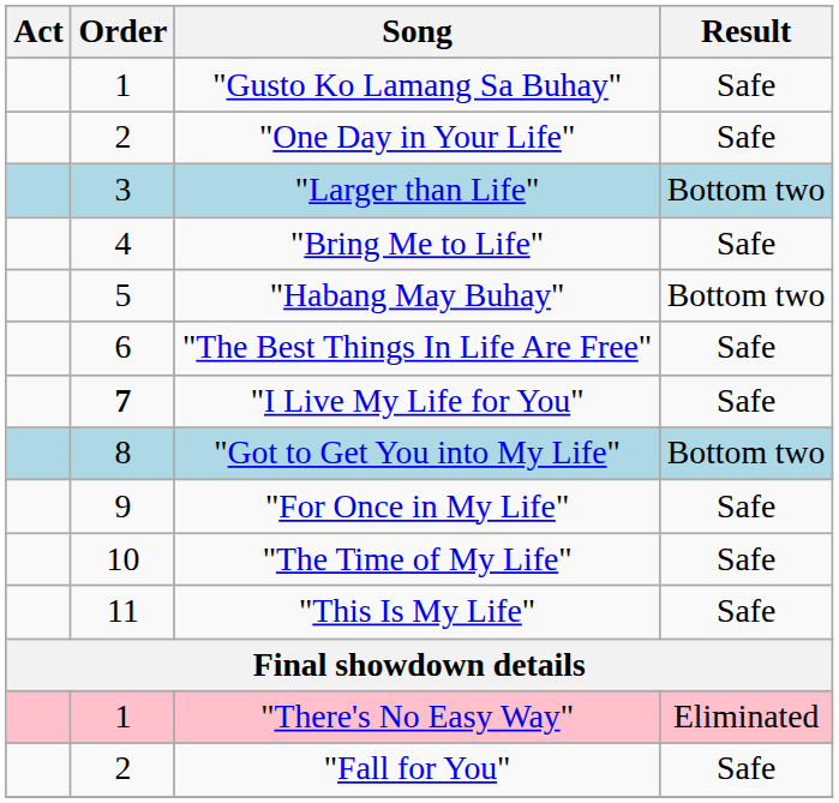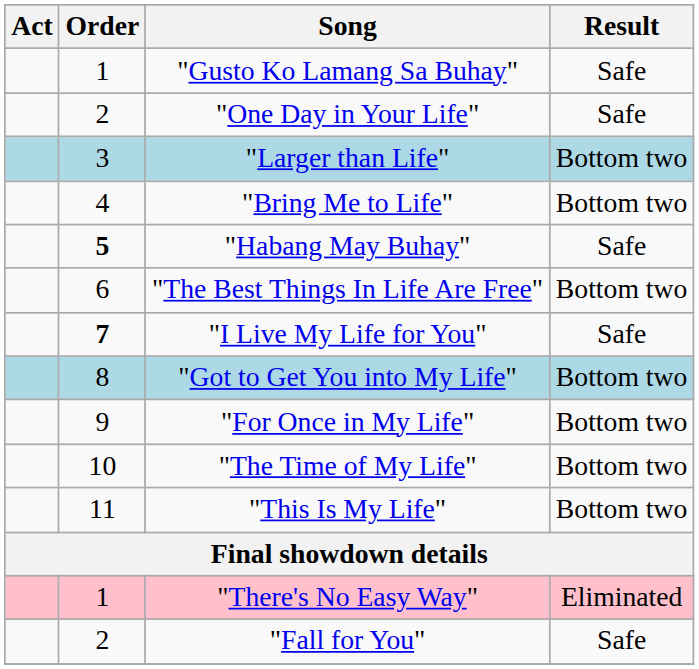"Bring Me to Life" | Result: Safe -> Bottom two
"Habang May Buhay" | Order: normal -> bold
"Habang May Buhay" | Result: Bottom two -> Safe
"The Best Things In Life Are Free" | Result: Safe -> Bottom two
"For Once in My Life" | Result: Safe -> Bottom two
"The Time of My Life" | Result: Safe -> Bottom two
"This Is My Life" | Result: Safe -> Bottom two
